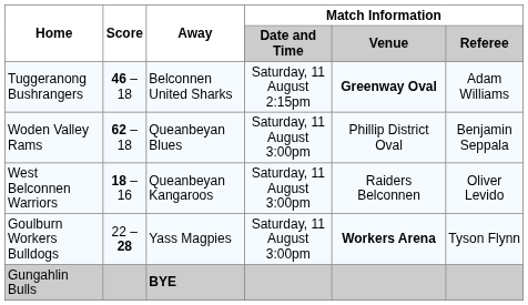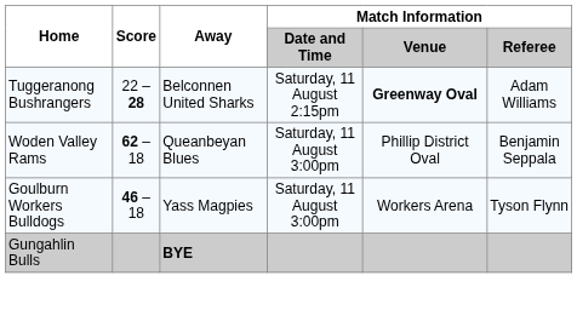Tuggeranong Bushrangers | Score: 46 – 18 -> 22 – 28
- row: West Belconnen Warriors | 18 – 16 | Queanbeyan Kangaroos | Saturday, 11 August 3:00pm | Raiders Belconnen | Oliver Levido
Goulburn Workers Bulldogs | Score: 22 – 28 -> 46 – 18
Goulburn Workers Bulldogs | Match Information / Venue: bold -> normal
